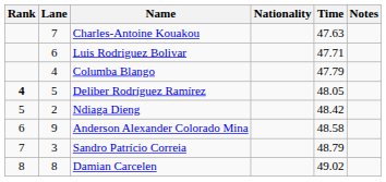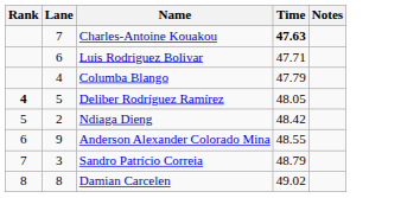- column: Nationality
Charles-Antoine Kouakou | Time: normal -> bold
Anderson Alexander Colorado Mina | Time: 48.58 -> 48.55
